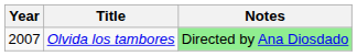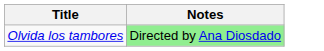- column: Year | 2007
